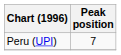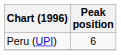Peru (UPI) | Peak position: 7 -> 6
